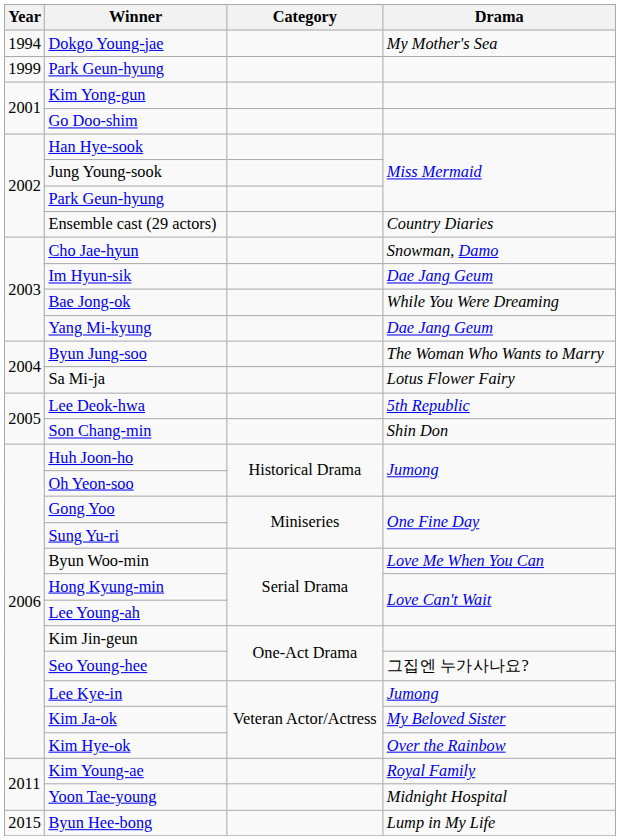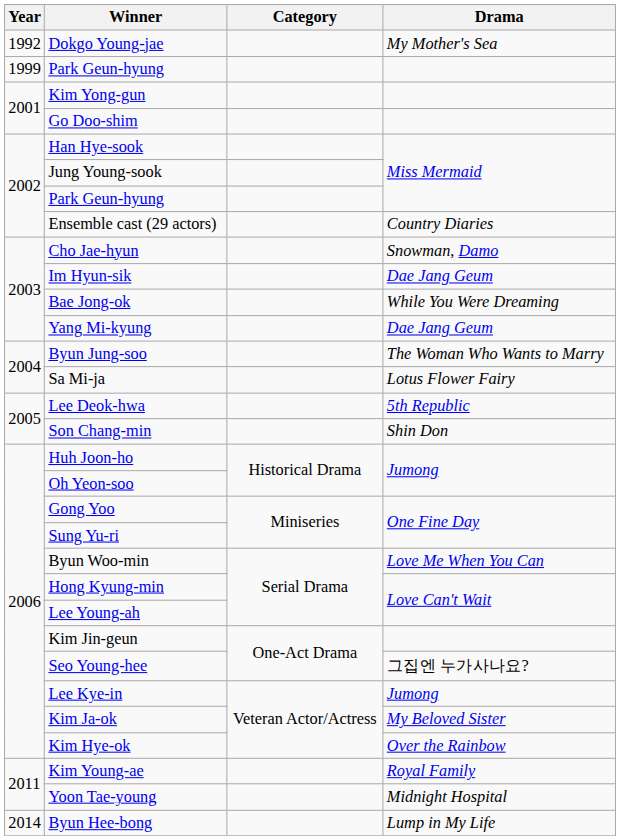Dokgo Young-jae | Year: 1994 -> 1992
Byun Hee-bong | Year: 2015 -> 2014
